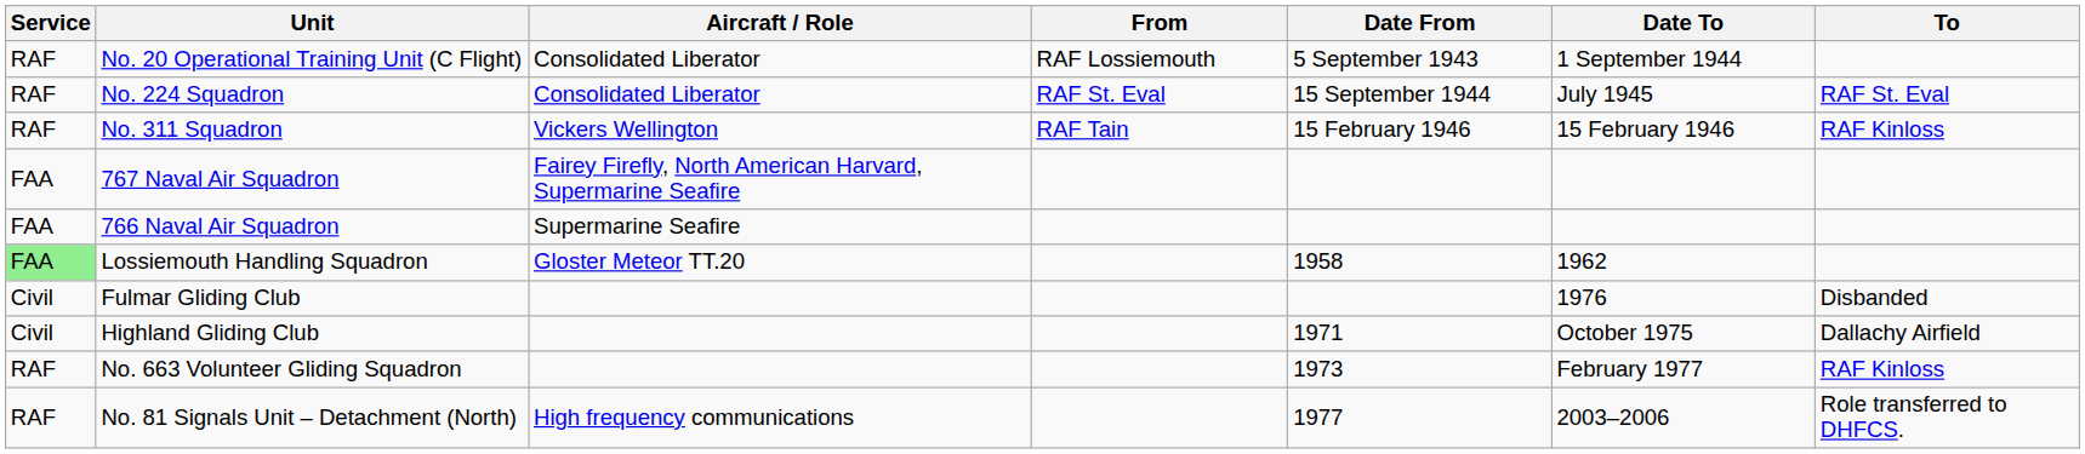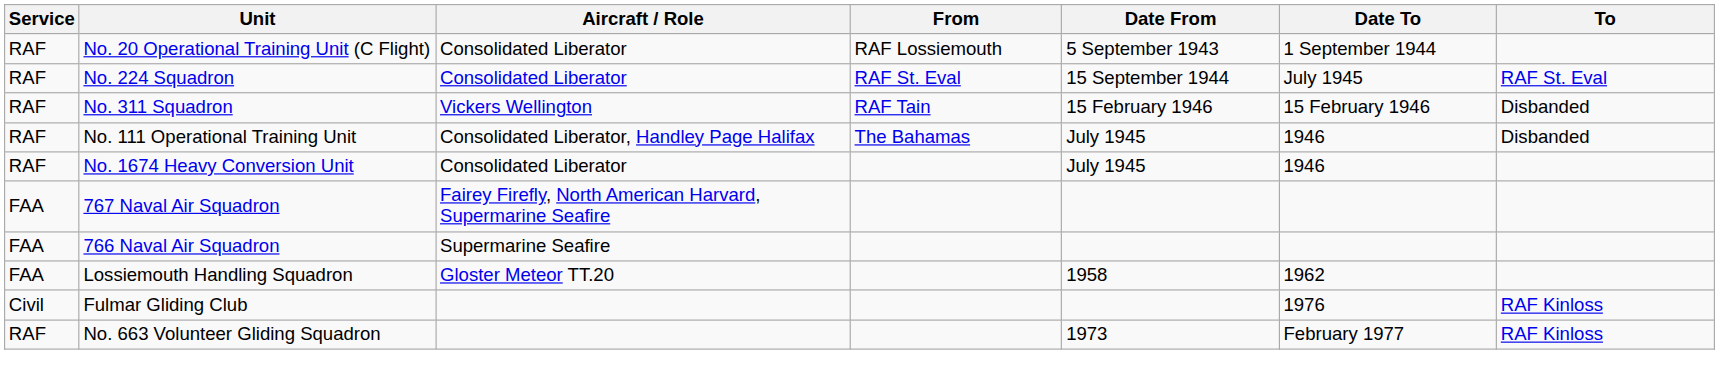No. 311 Squadron | To: RAF Kinloss -> Disbanded
+ row: RAF | No. 111 Operational Training Unit | Consolidated Liberator, Handley Page Halifax | The Bahamas | July 1945 | 1946 | Disbanded
+ row: RAF | No. 1674 Heavy Conversion Unit | Consolidated Liberator | July 1945 | 1946
Lossiemouth Handling Squadron | Service: lightgreen background -> no background
Fulmar Gliding Club | To: Disbanded -> RAF Kinloss
- row: Civil | Highland Gliding Club | 1971 | October 1975 | Dallachy Airfield
- row: RAF | No. 81 Signals Unit – Detachment (North) | High frequency communications | 1977 | 2003–2006 | Role transferred to DHFCS.
